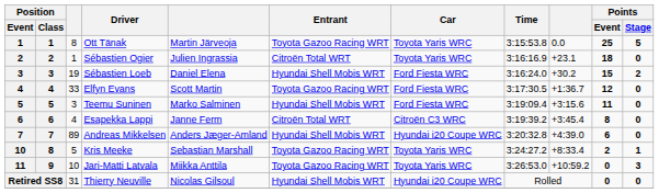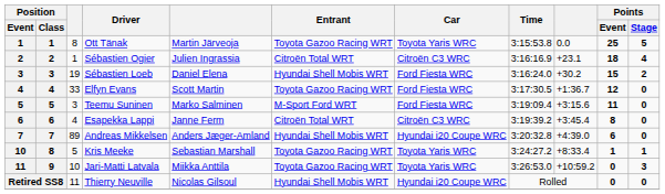Sébastien Ogier | Car: Toyota Yaris WRC -> Citroën C3 WRC
Sébastien Ogier | Points / Stage: 0 -> 4
Teemu Suninen | Entrant: Hyundai Shell Mobis WRT -> M-Sport Ford WRT
Kris Meeke | Points / Event: 2 -> 1
Thierry Neuville | column 3: 31 -> 11
